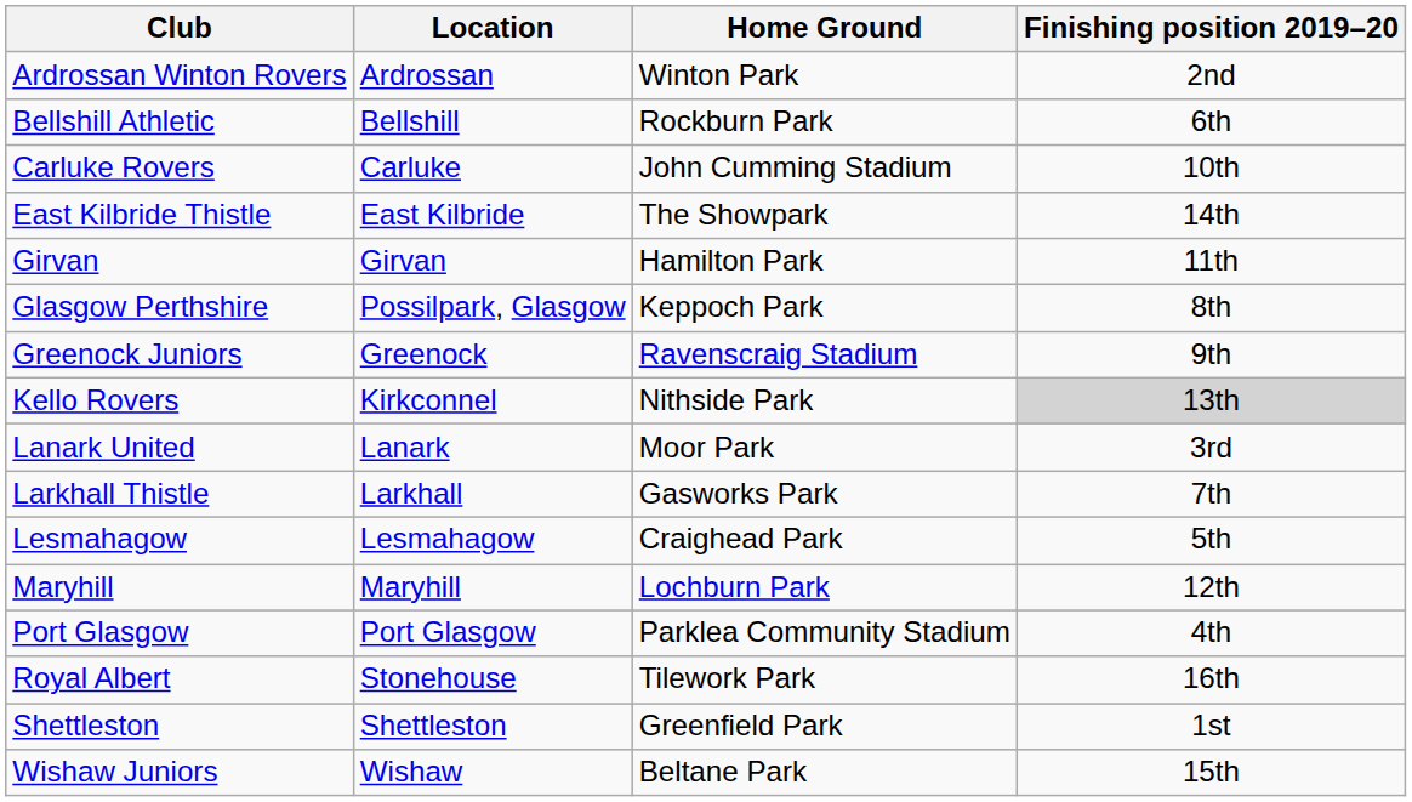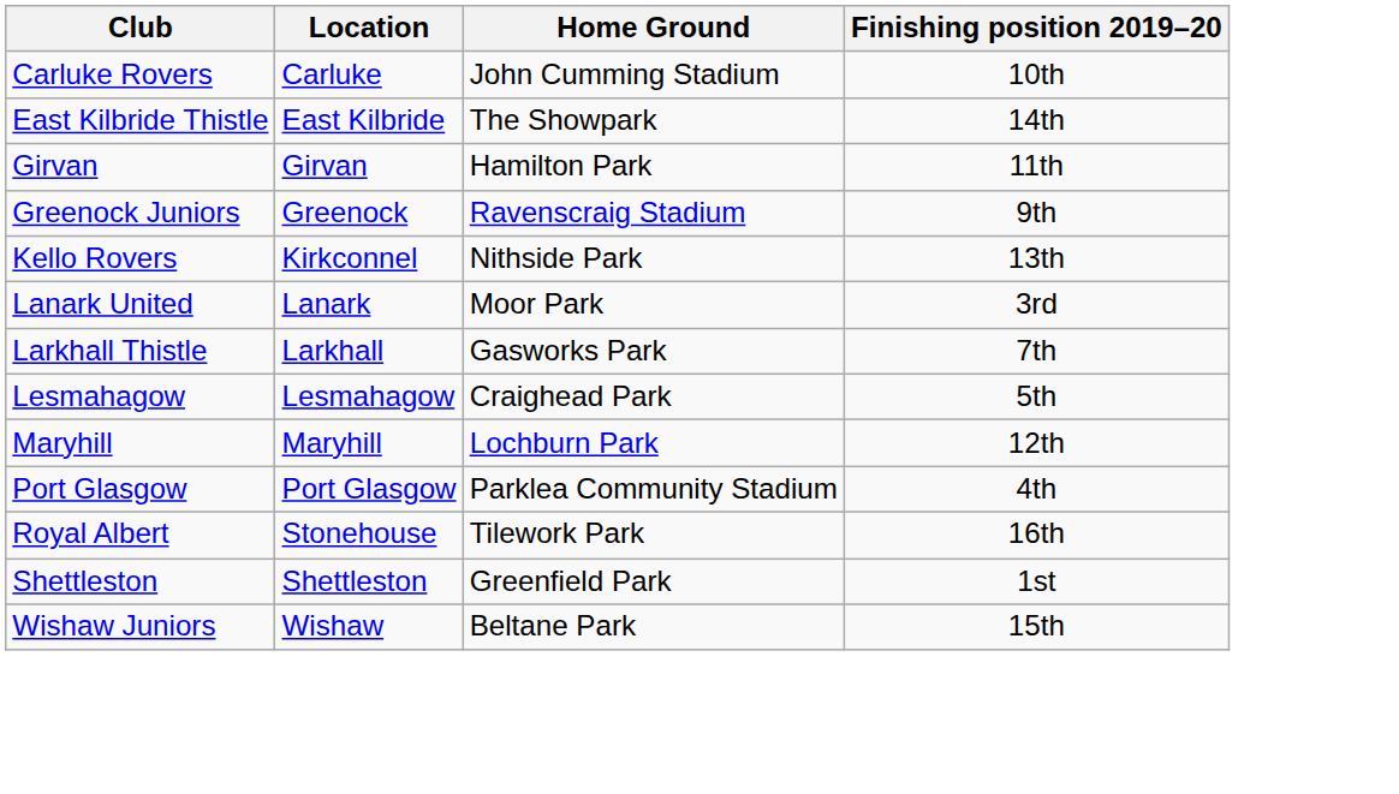- row: Ardrossan Winton Rovers | Ardrossan | Winton Park | 2nd
- row: Bellshill Athletic | Bellshill | Rockburn Park | 6th
- row: Glasgow Perthshire | Possilpark, Glasgow | Keppoch Park | 8th
Kello Rovers | Finishing position 2019–20: lightgrey background -> no background
